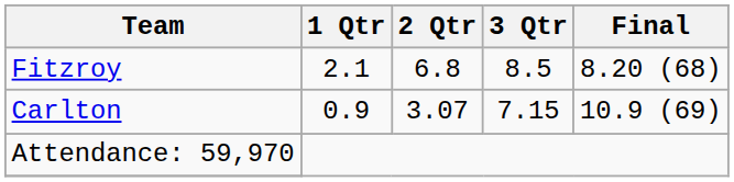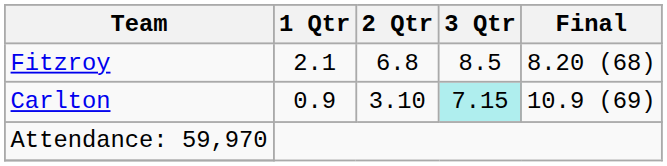Carlton | 2 Qtr: 3.07 -> 3.10
Carlton | 3 Qtr: no background -> paleturquoise background
